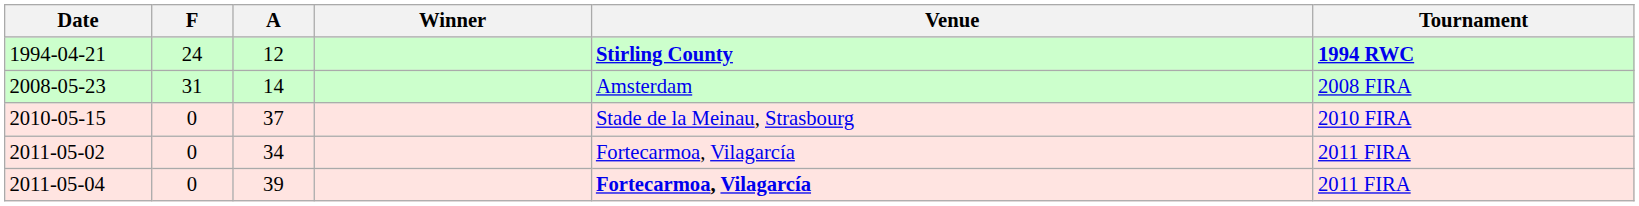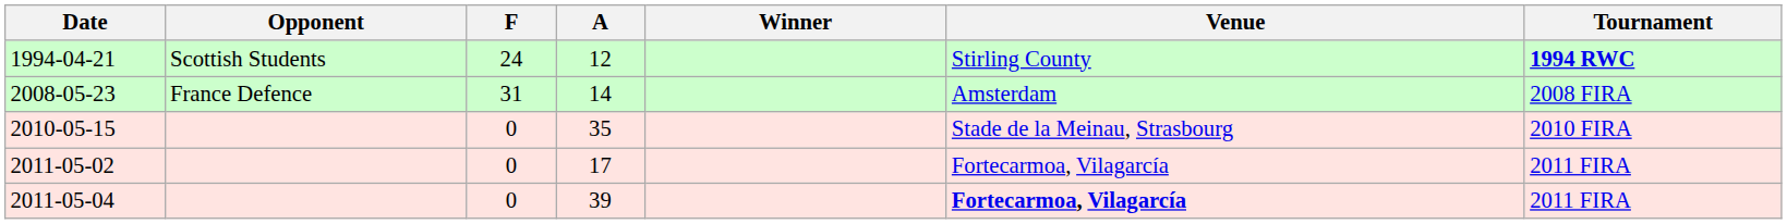+ column: Opponent | Scottish Students | France Defence
1994-04-21 | Venue: bold -> normal
2010-05-15 | A: 37 -> 35
2011-05-02 | A: 34 -> 17
